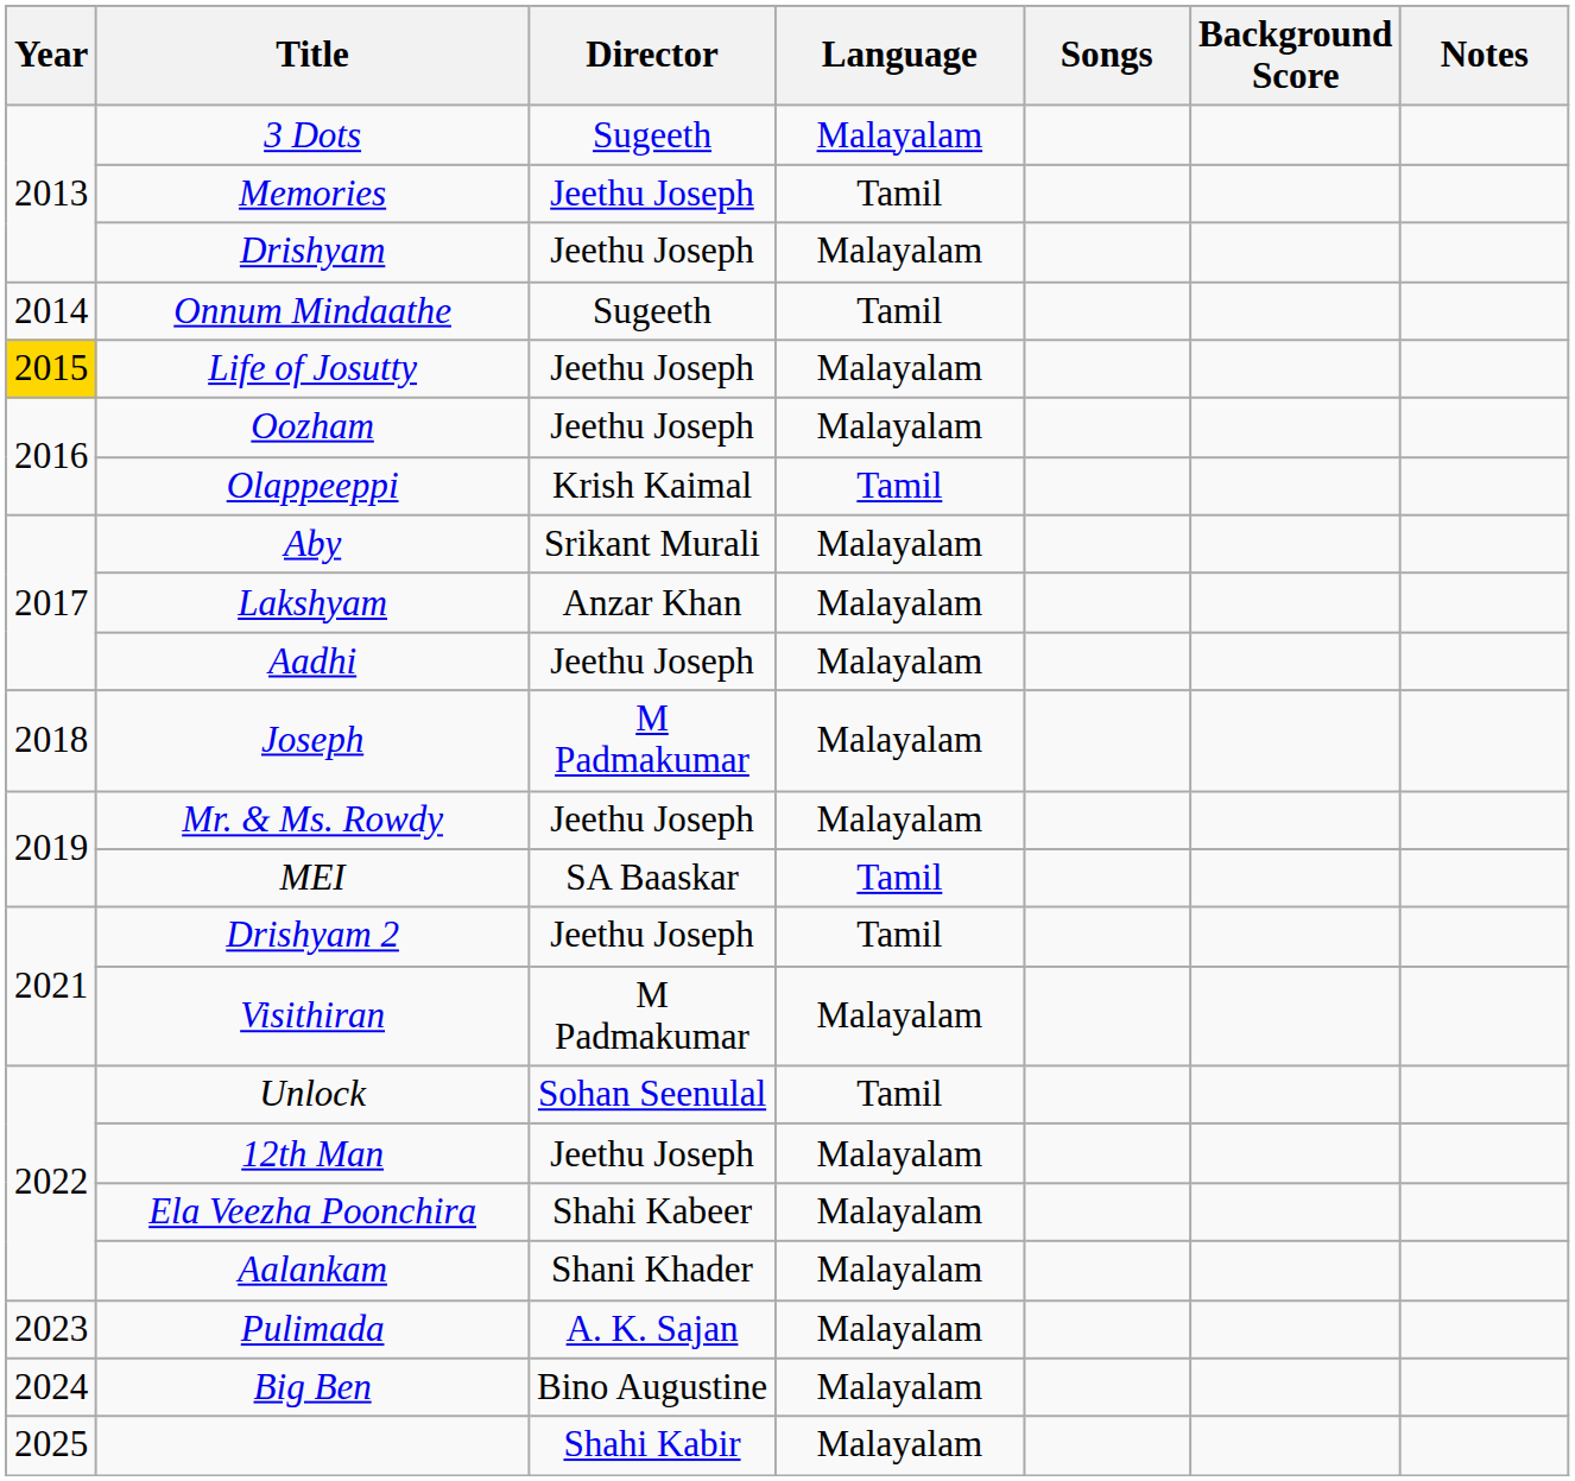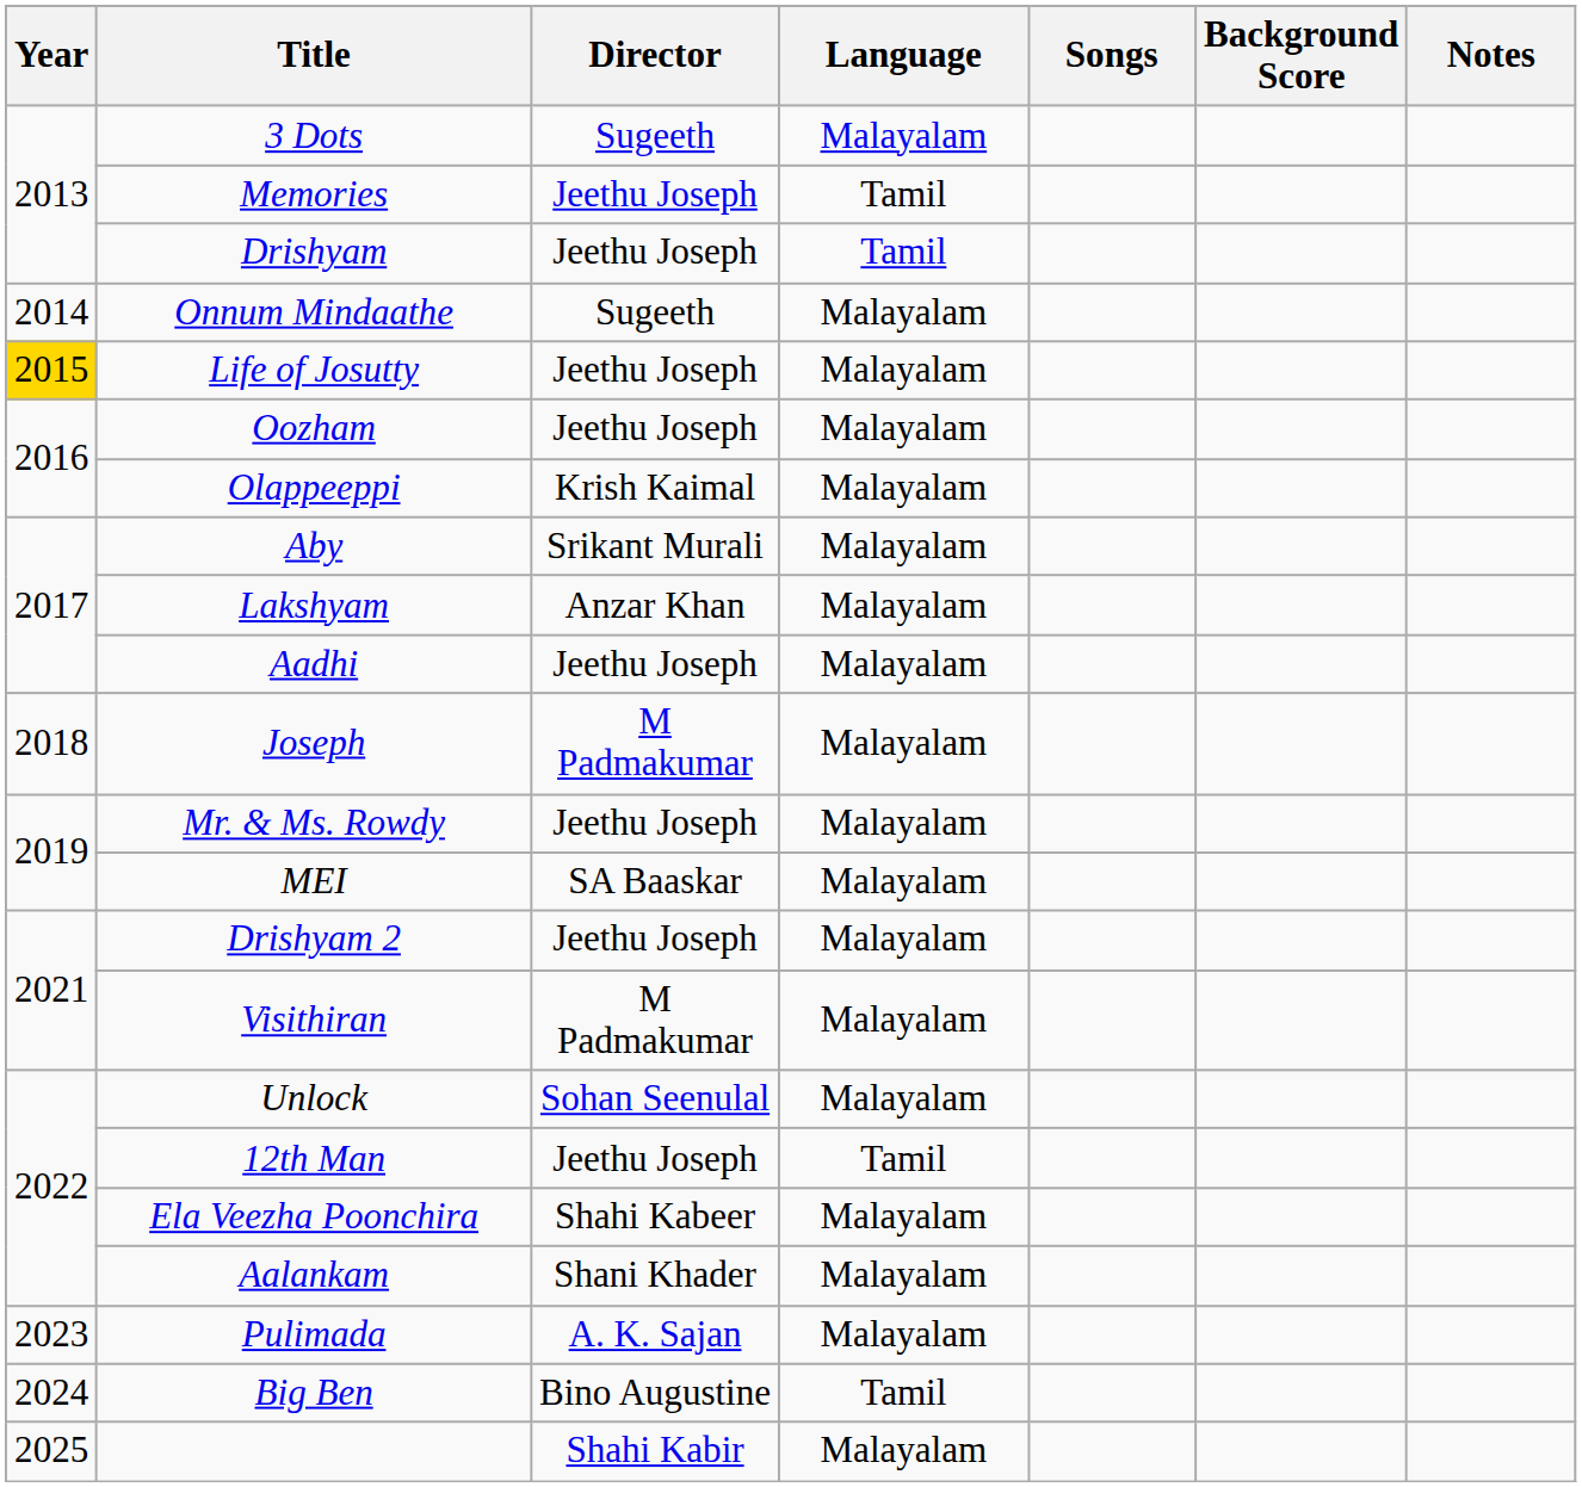Drishyam | Language: Malayalam -> Tamil
Onnum Mindaathe | Language: Tamil -> Malayalam
Olappeeppi | Language: Tamil -> Malayalam
MEI | Language: Tamil -> Malayalam
Drishyam 2 | Language: Tamil -> Malayalam
Unlock | Language: Tamil -> Malayalam
12th Man | Language: Malayalam -> Tamil
Big Ben | Language: Malayalam -> Tamil
